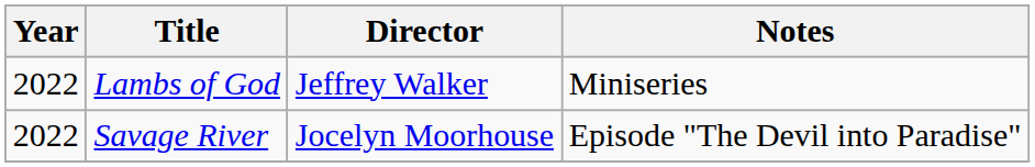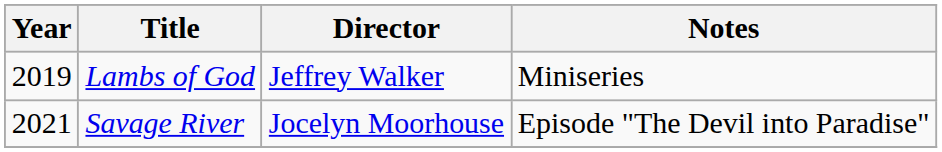Lambs of God | Year: 2022 -> 2019
Savage River | Year: 2022 -> 2021
